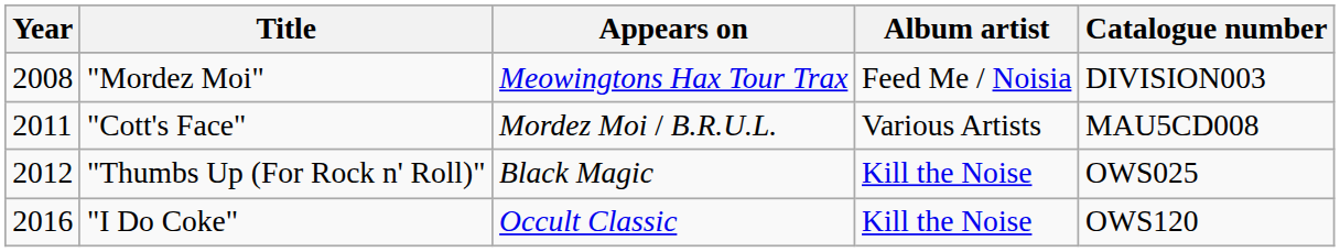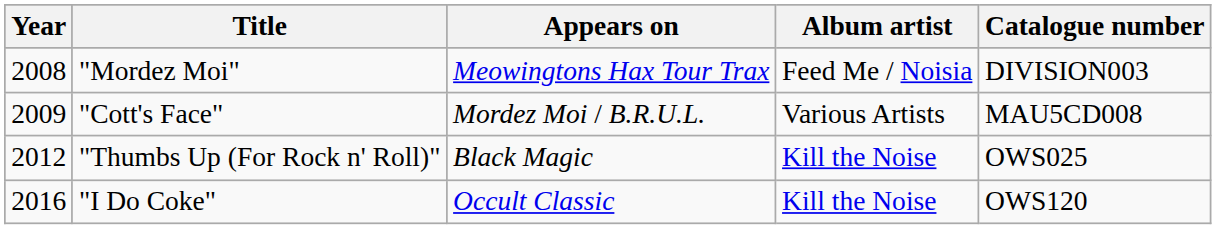"Cott's Face" | Year: 2011 -> 2009
